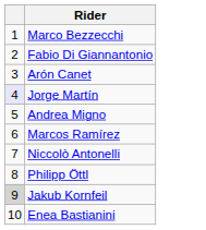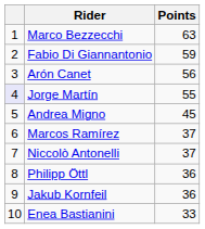+ column: Points | 63 | 59 | 56 | 55 | 45 | 37 | 37 | 36 | 36 | 33
Jakub Kornfeil | column 1: lightgrey background -> no background
